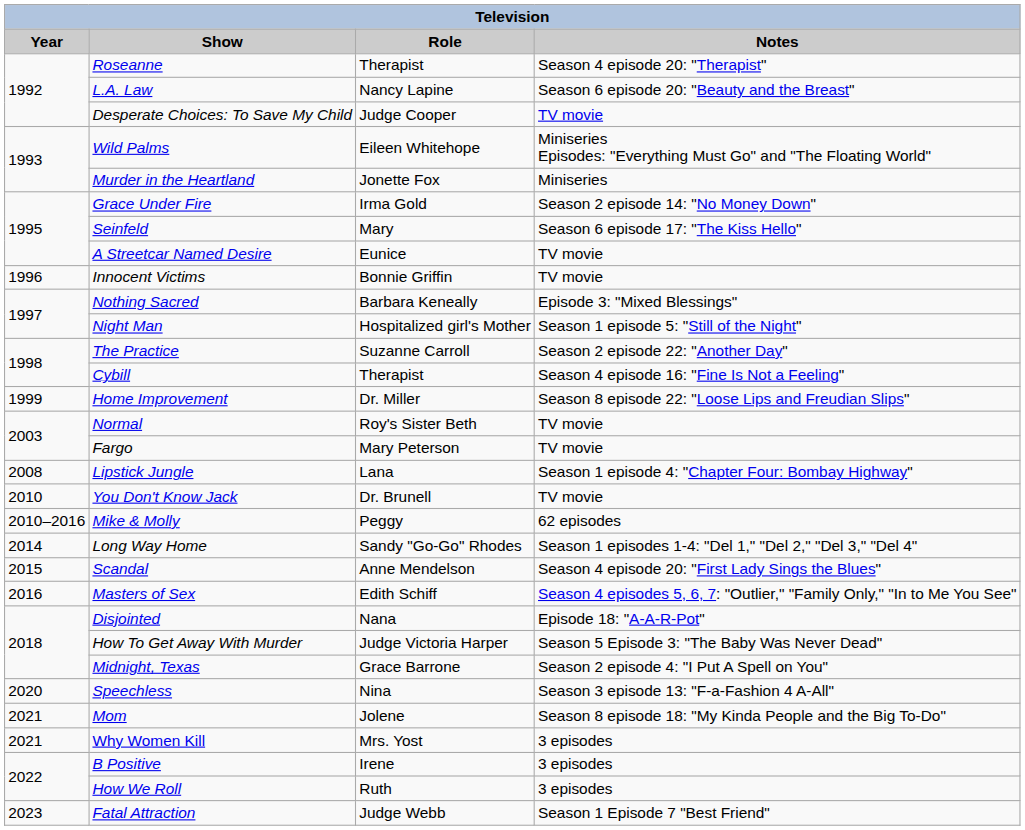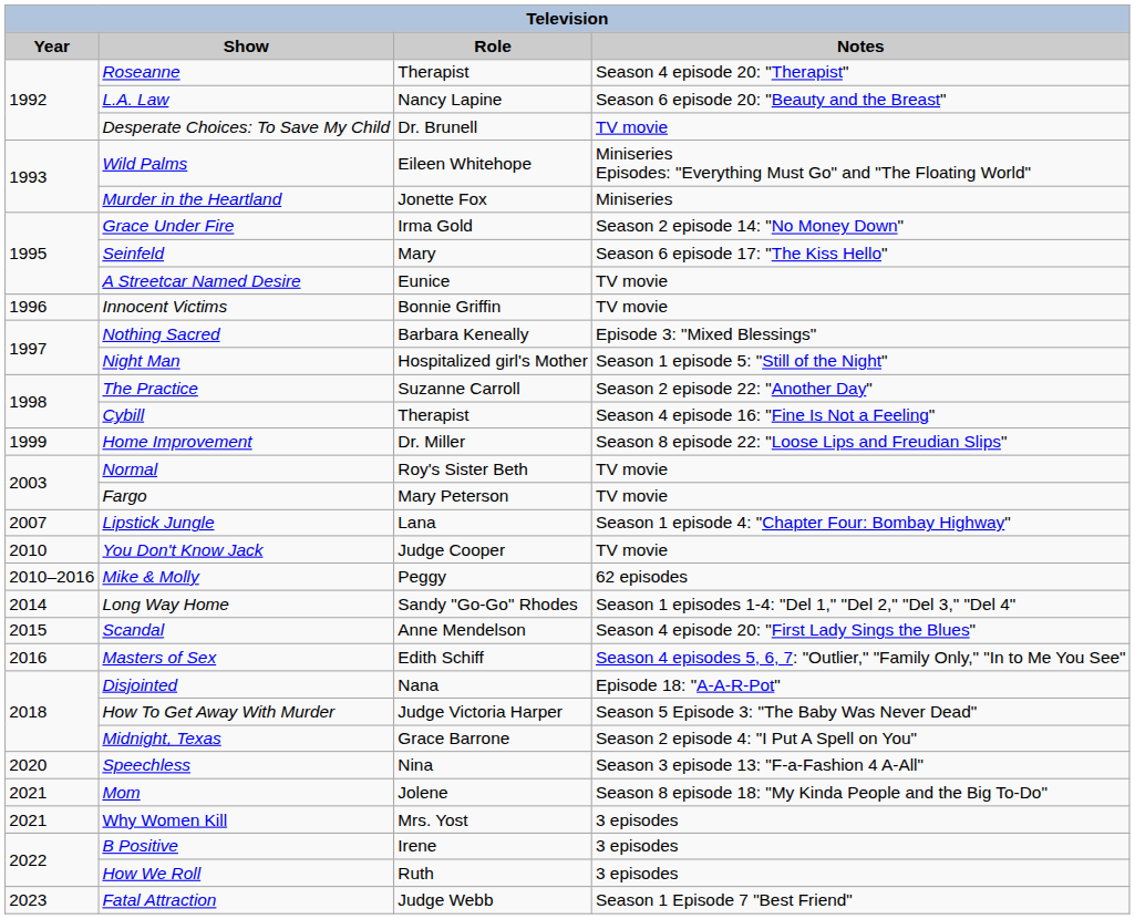Desperate Choices: To Save My Child | Role: Judge Cooper -> Dr. Brunell
Lipstick Jungle | Year: 2008 -> 2007
You Don't Know Jack | Role: Dr. Brunell -> Judge Cooper
